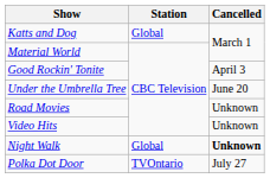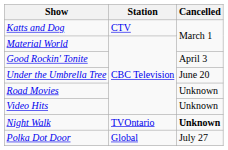Katts and Dog | Station: Global -> CTV
Night Walk | Station: Global -> TVOntario
Polka Dot Door | Station: TVOntario -> Global
